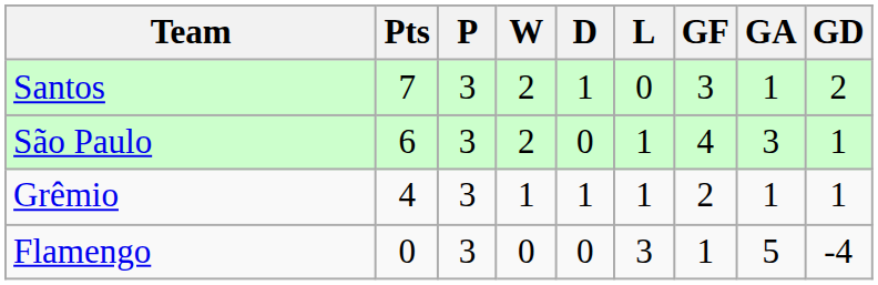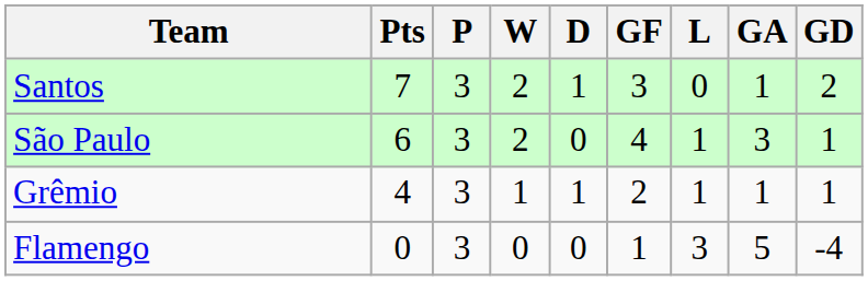columns swapped: L <-> GF
